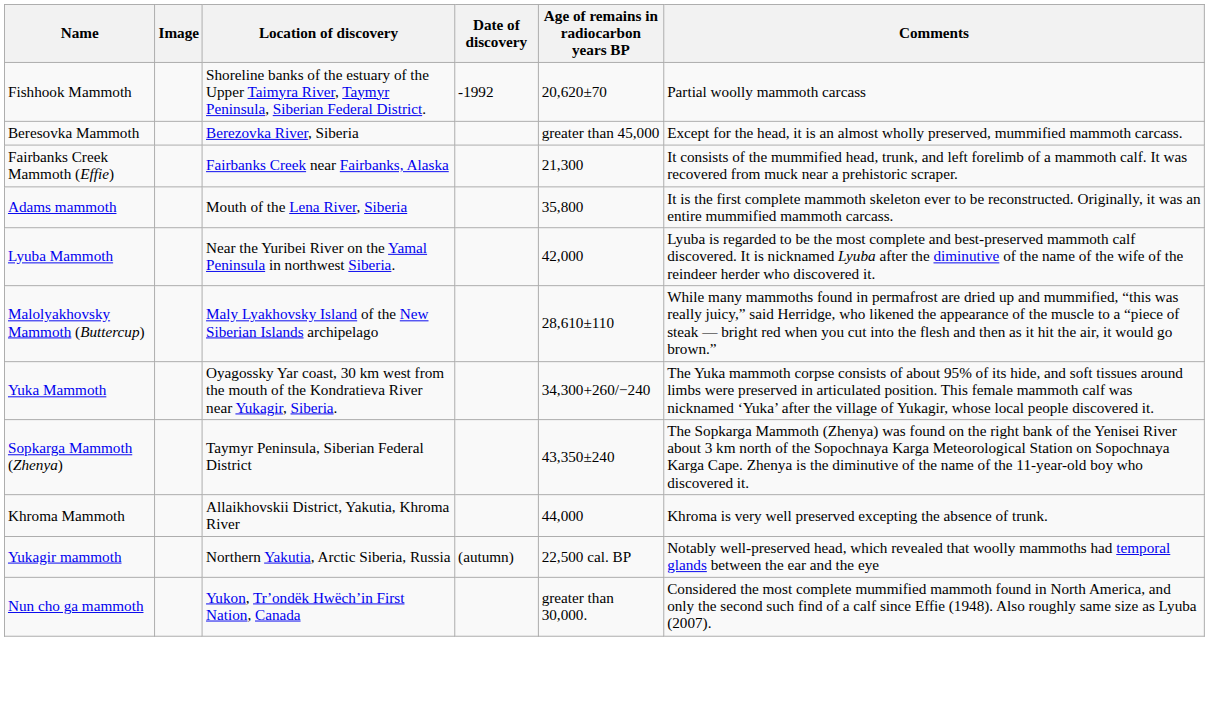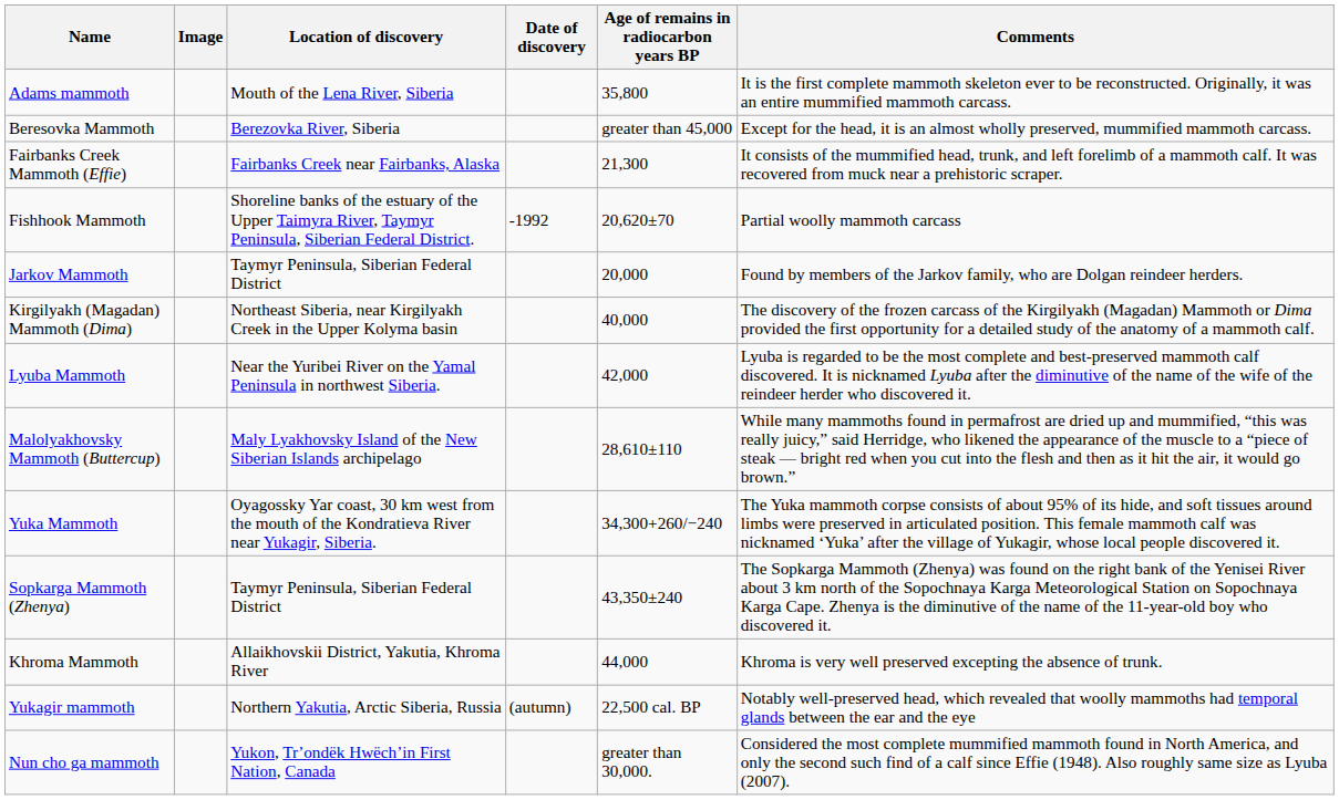rows swapped: Adams mammoth <-> Fishhook Mammoth
+ row: Jarkov Mammoth | Taymyr Peninsula, Siberian Federal District | 20,000 | Found by members of the Jarkov family, who are Dolgan reindeer herders.
+ row: Kirgilyakh (Magadan) Mammoth (Dima) | Northeast Siberia, near Kirgilyakh Creek in the Upper Kolyma basin | 40,000 | The discovery of the frozen carcass of the Kirgilyakh (Magadan) Mammoth or Dima provided the first opportunity for a detailed study of the anatomy of a mammoth calf.
